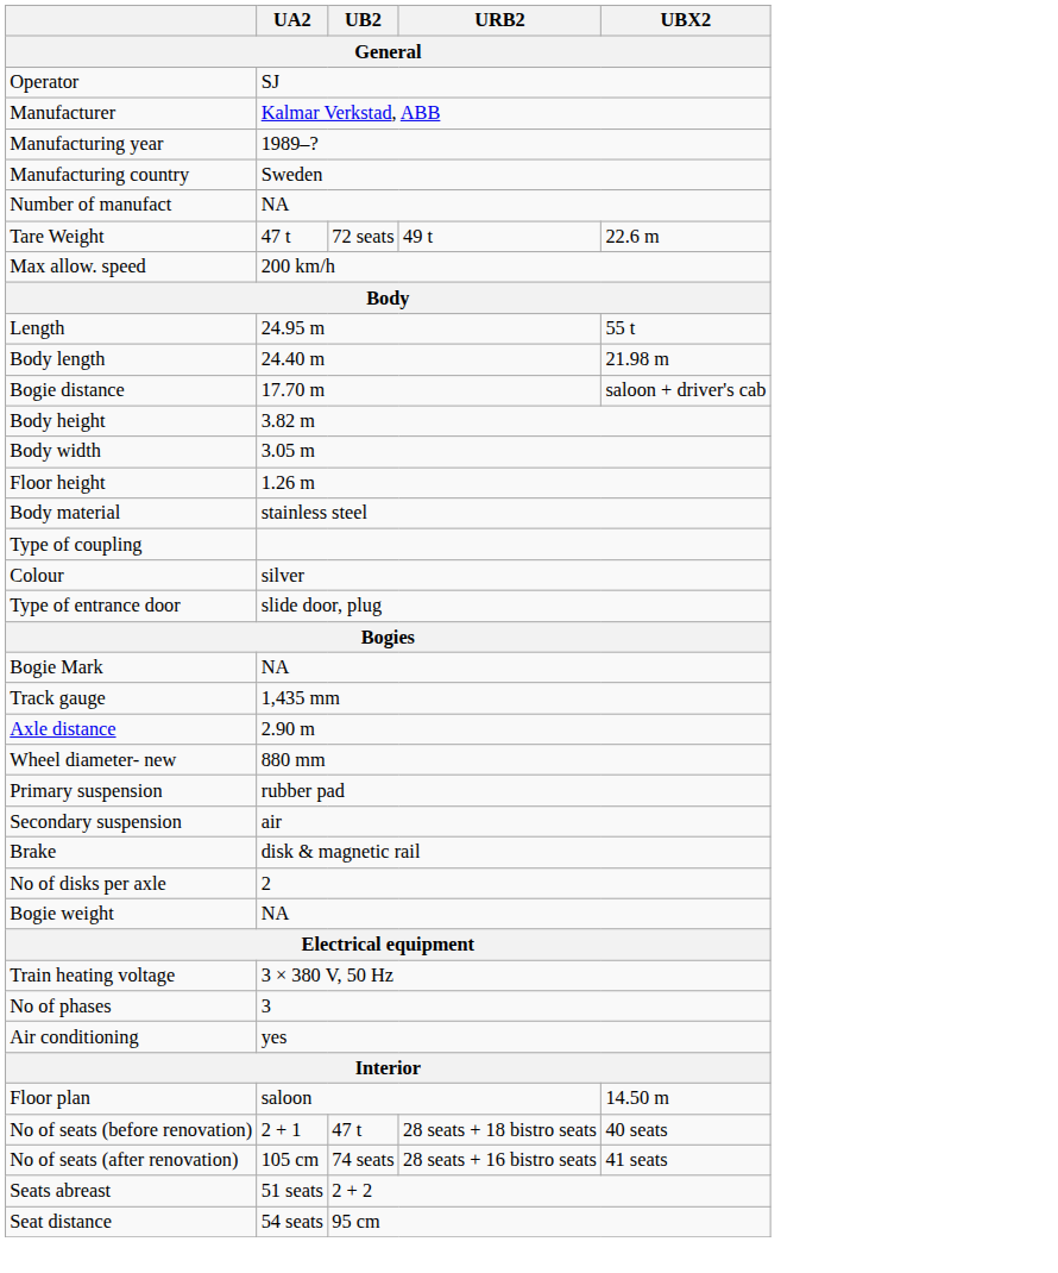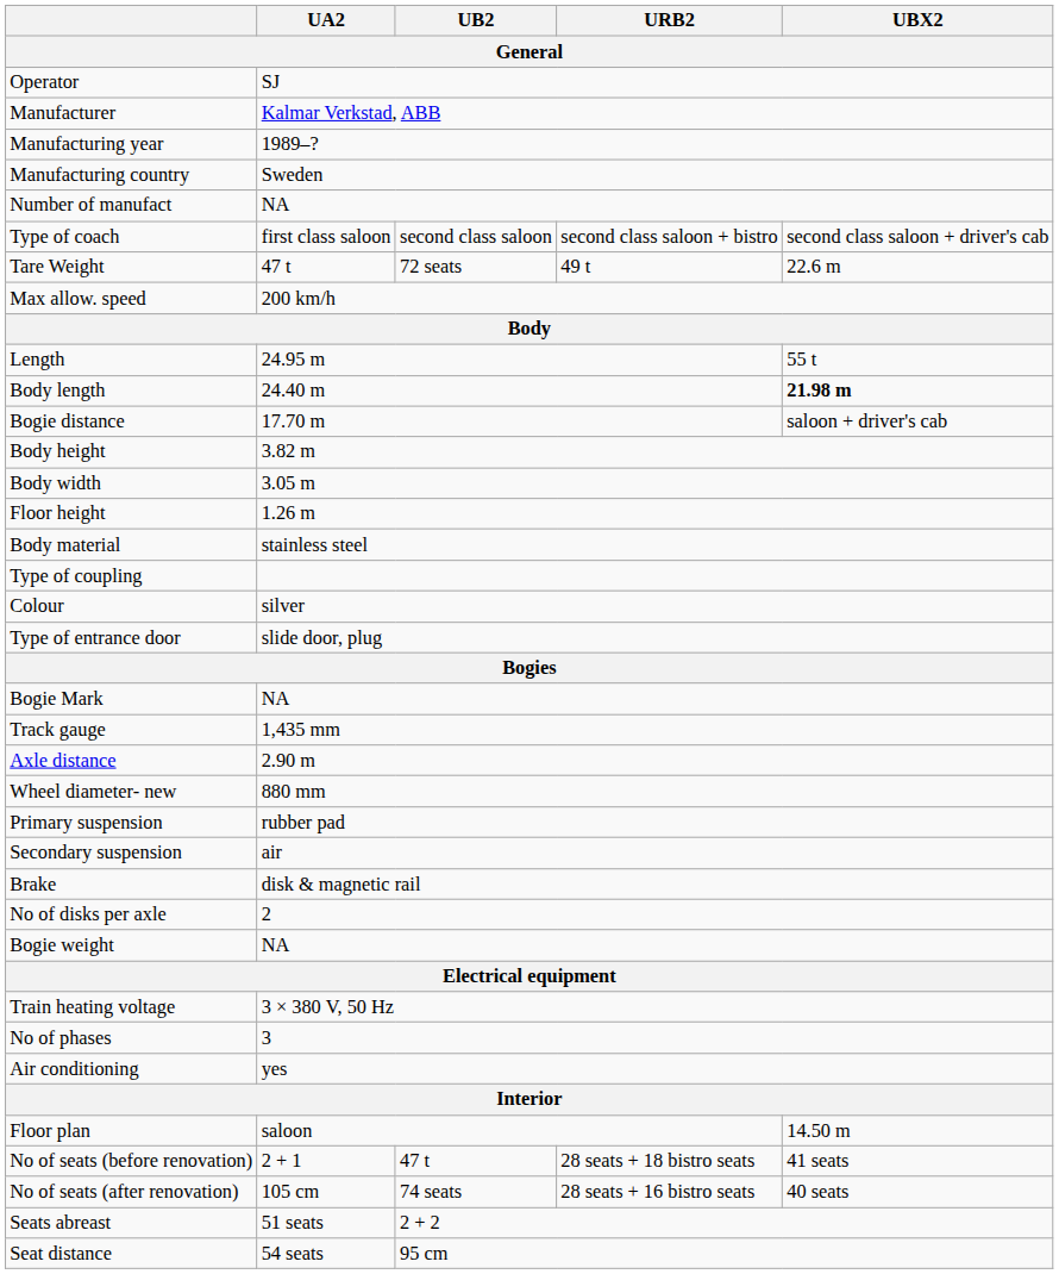+ row: Type of coach | first class saloon | second class saloon | second class saloon + bistro | second class saloon + driver's cab
Body length | UBX2: normal -> bold
No of seats (before renovation) | UBX2: 40 seats -> 41 seats
No of seats (after renovation) | UBX2: 41 seats -> 40 seats
